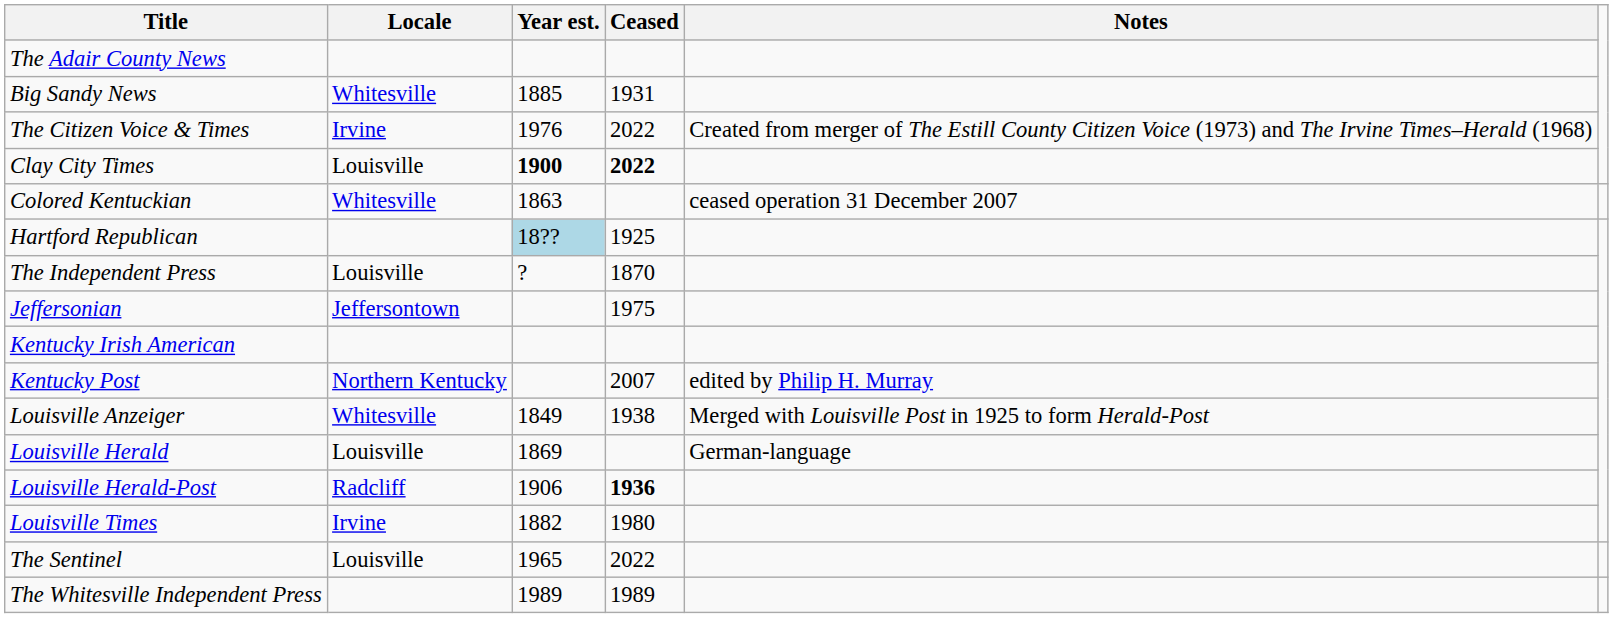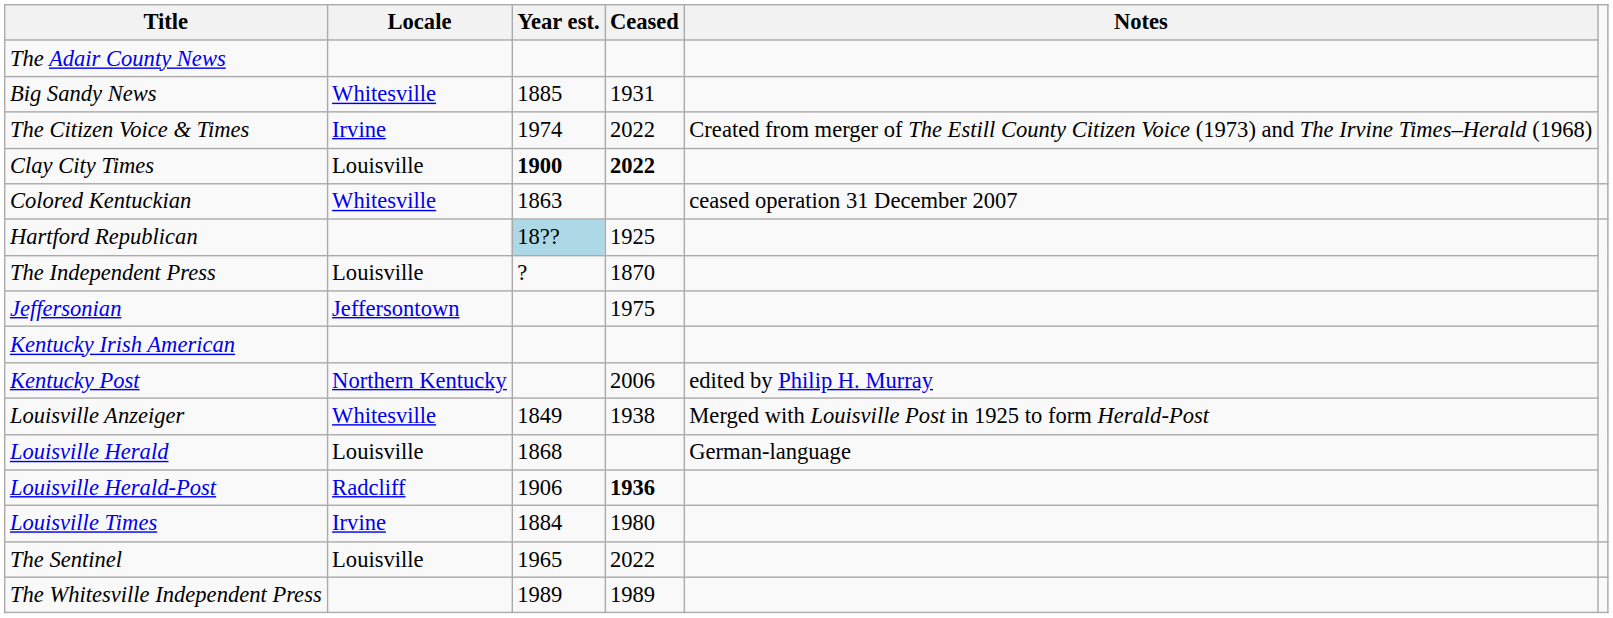The Citizen Voice & Times | Year est.: 1976 -> 1974
Kentucky Post | Ceased: 2007 -> 2006
Louisville Herald | Year est.: 1869 -> 1868
Louisville Times | Year est.: 1882 -> 1884
